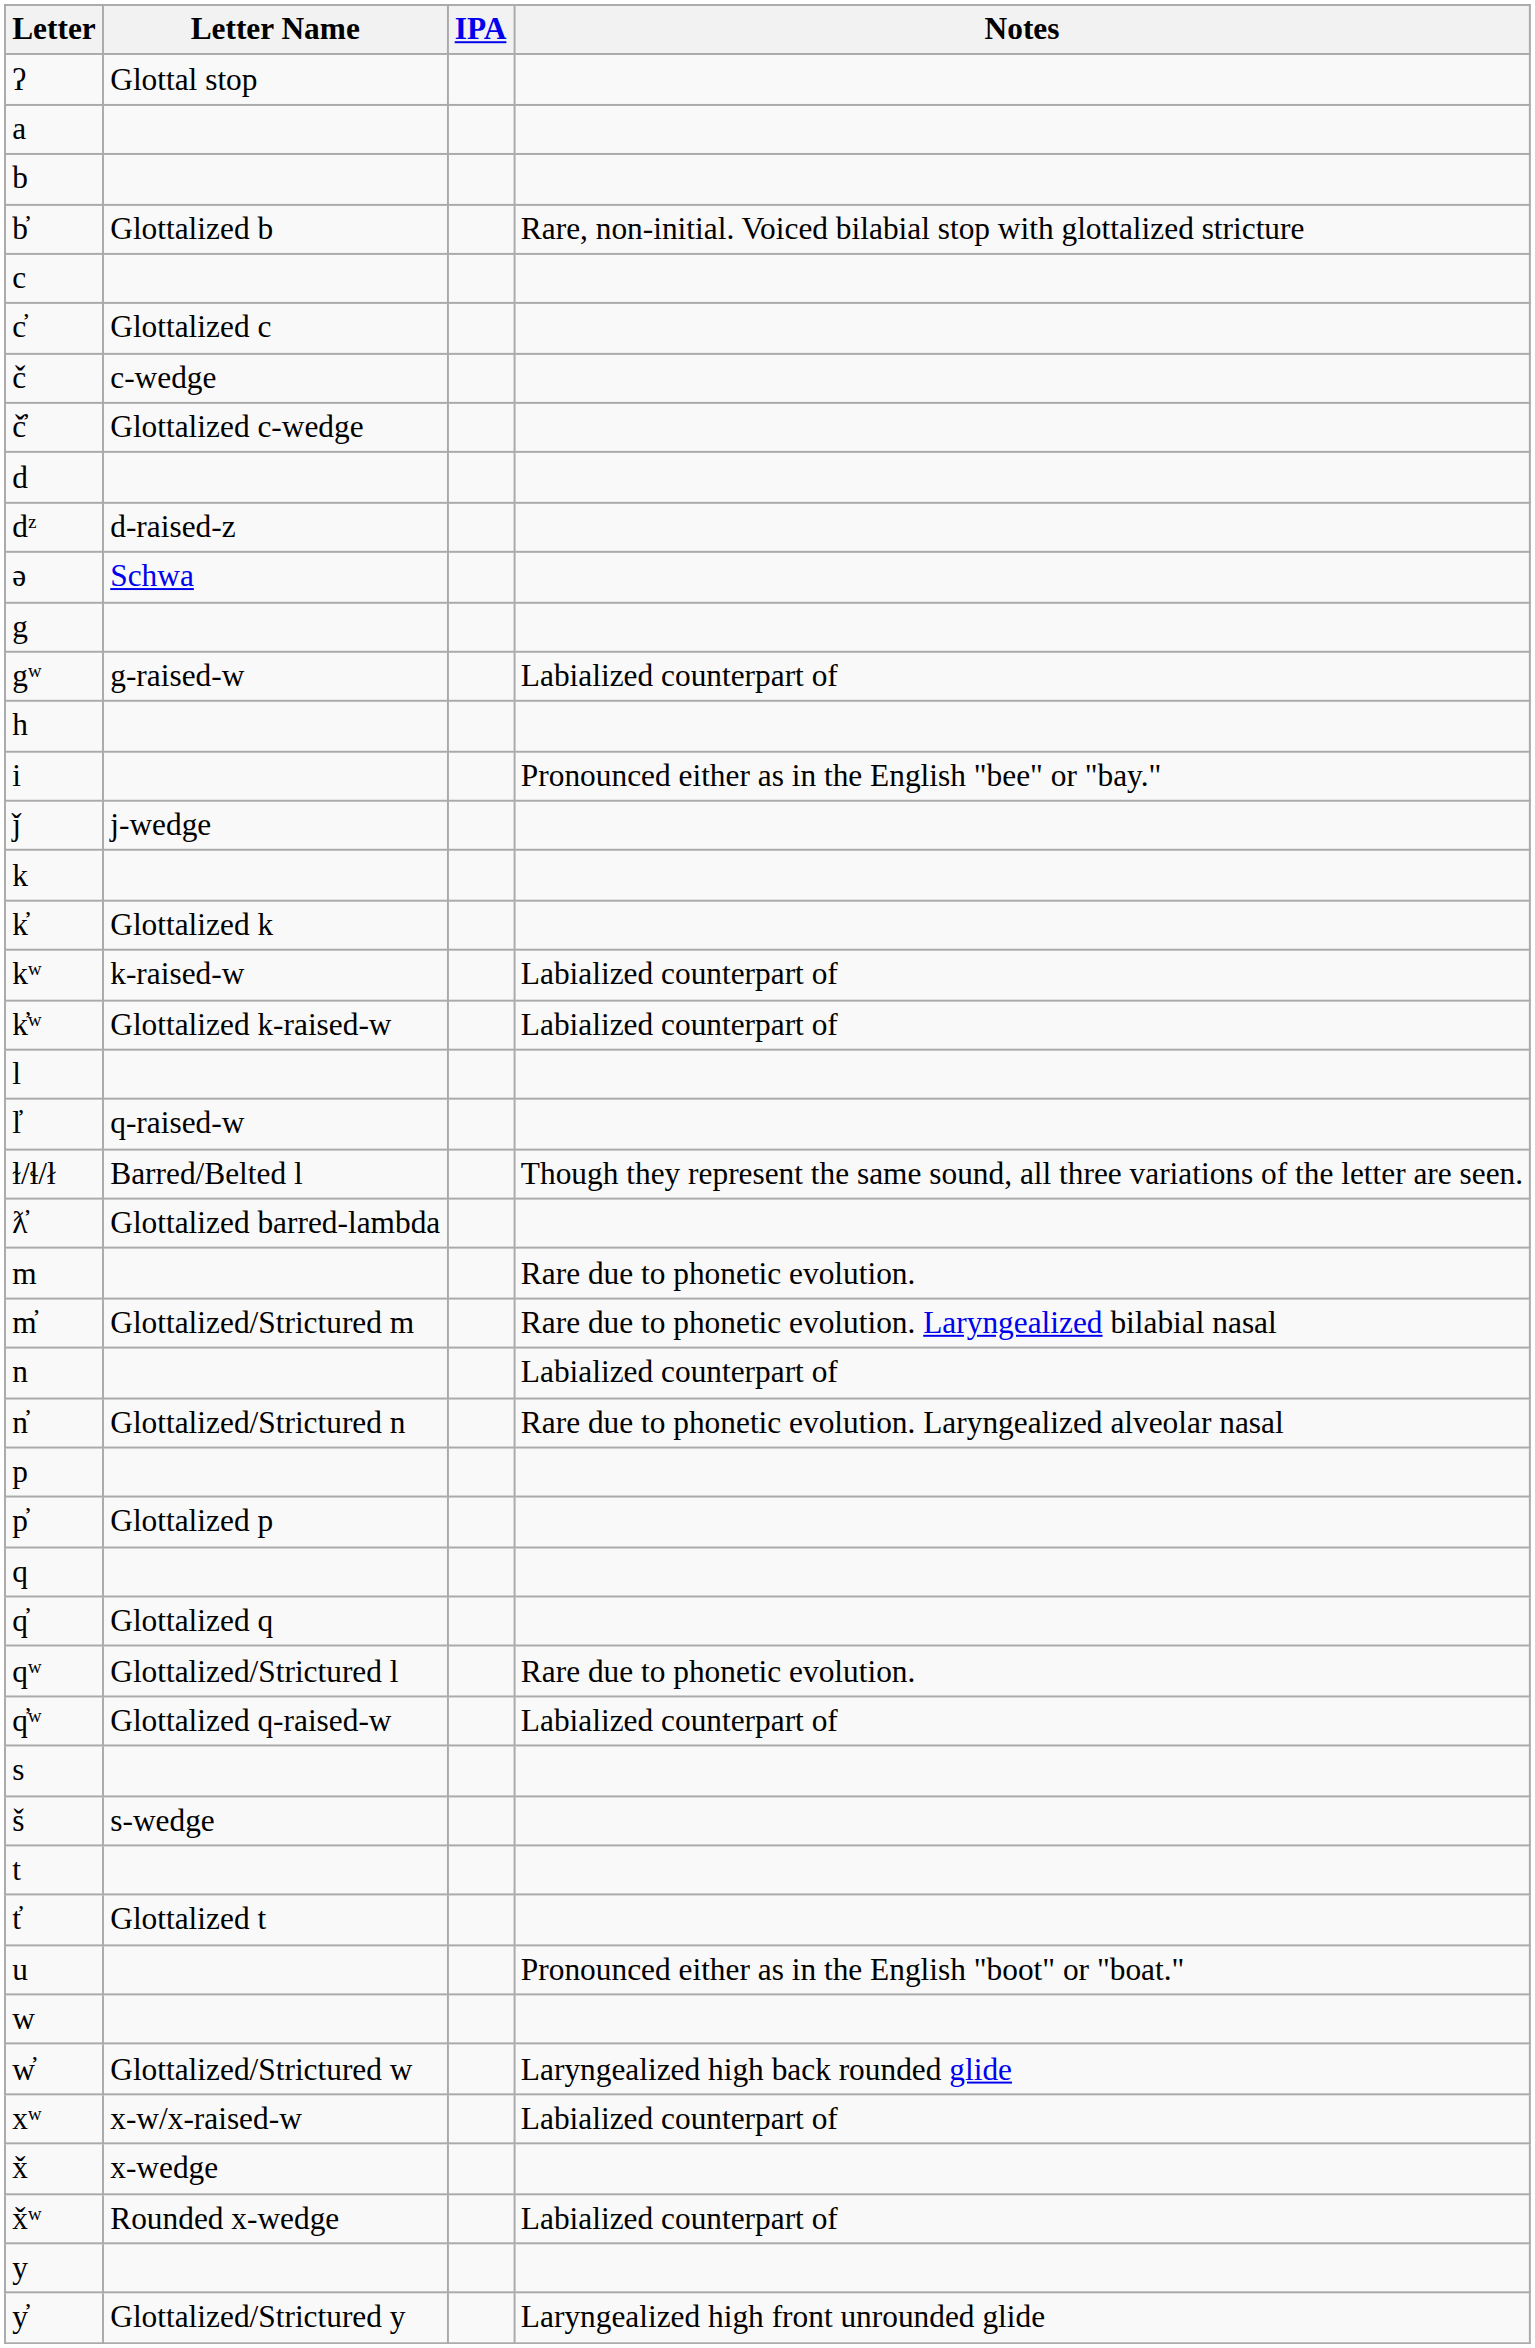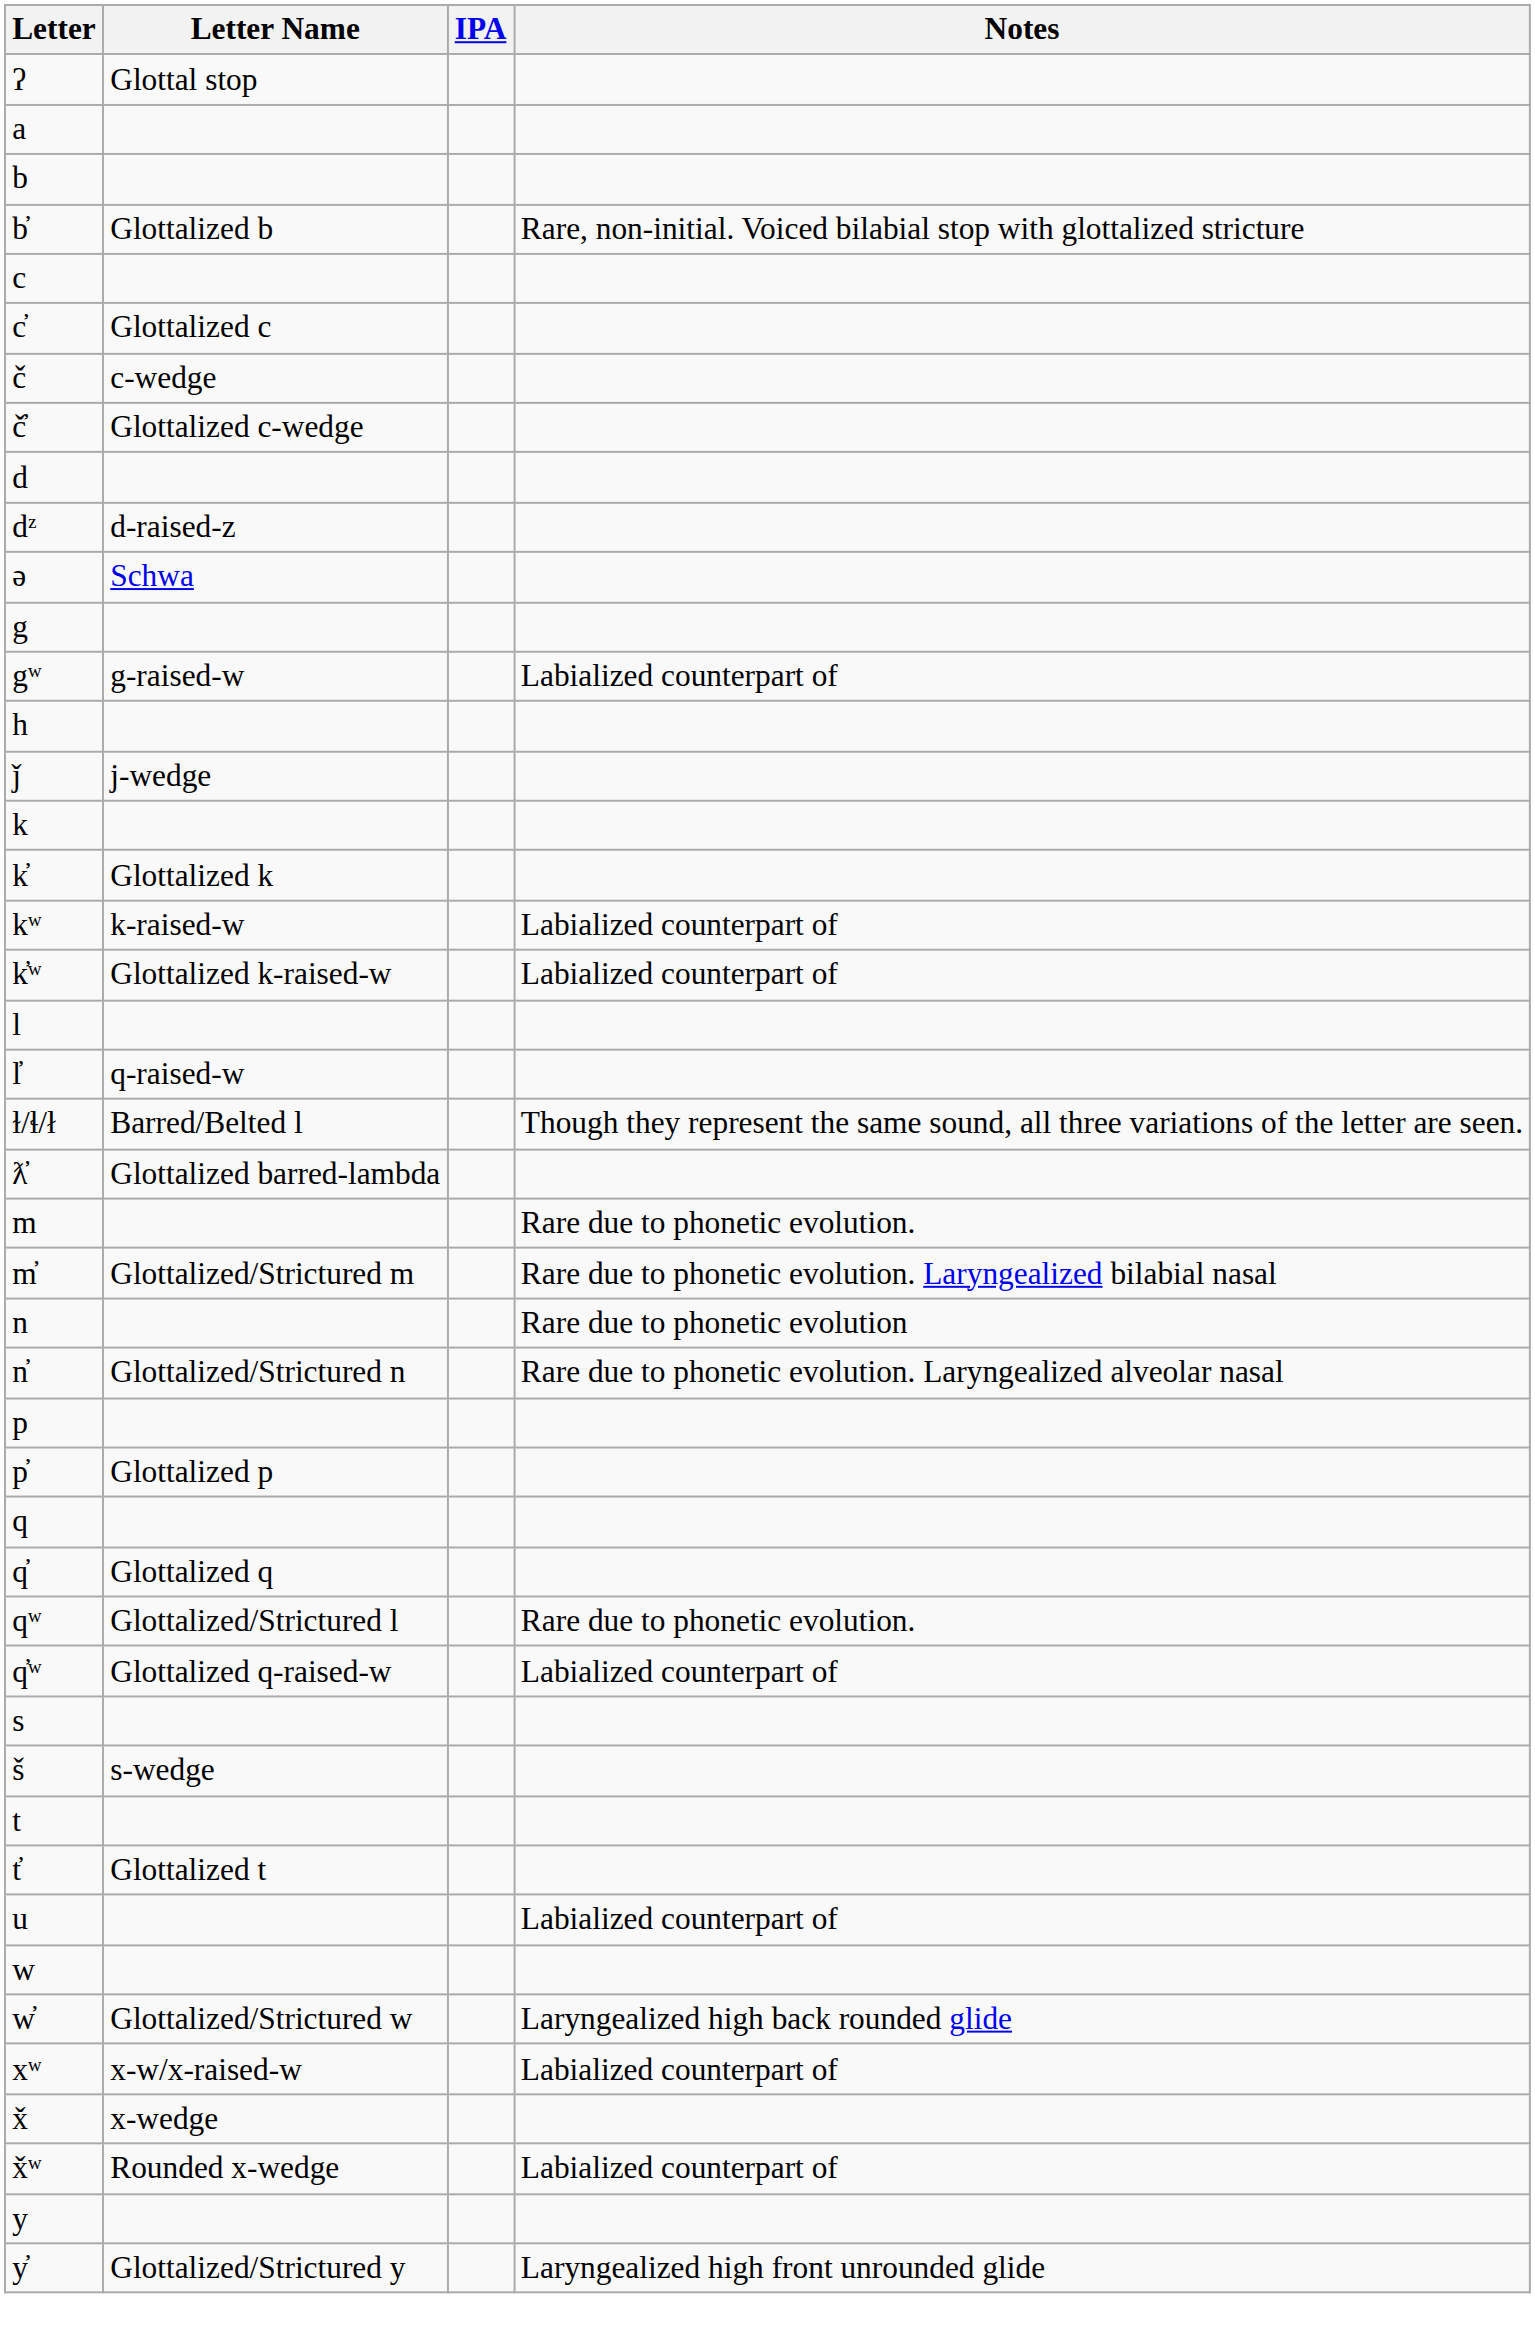- row: i | Pronounced either as in the English "bee" or "bay."
n | Notes: Labialized counterpart of -> Rare due to phonetic evolution
u | Notes: Pronounced either as in the English "boot" or "boat." -> Labialized counterpart of
